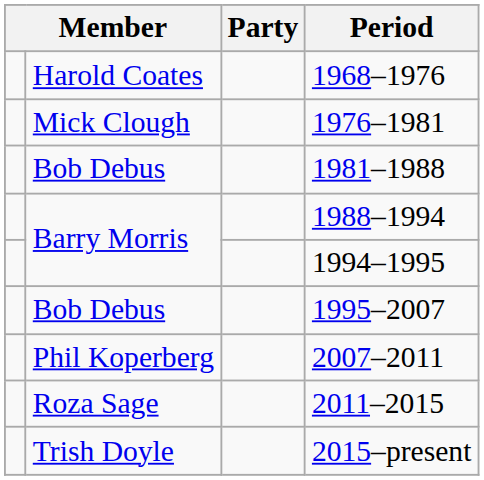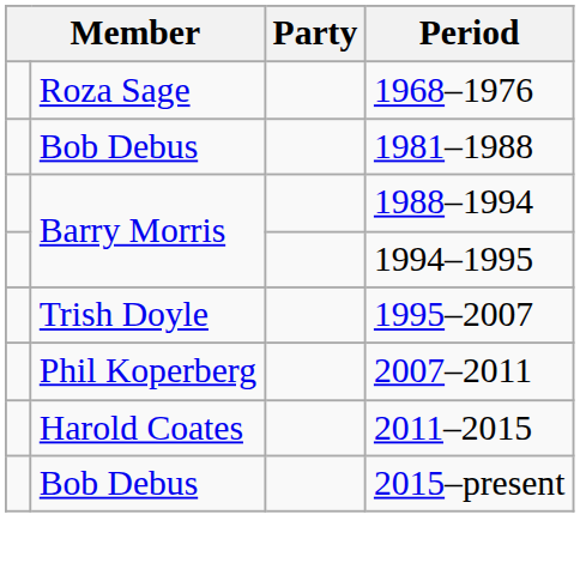1968–1976 | column 2: Harold Coates -> Roza Sage
- row: Mick Clough | 1976–1981
1995–2007 | column 2: Bob Debus -> Trish Doyle
2011–2015 | column 2: Roza Sage -> Harold Coates
2015–present | column 2: Trish Doyle -> Bob Debus
